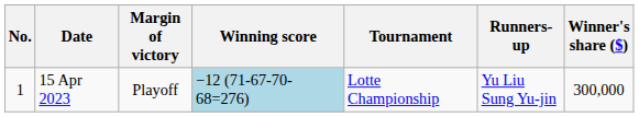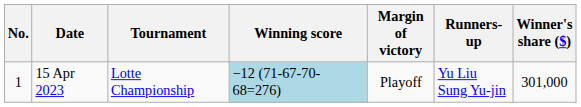columns swapped: Tournament <-> Margin of victory
15 Apr 2023 | Winner's share ($): 300,000 -> 301,000
